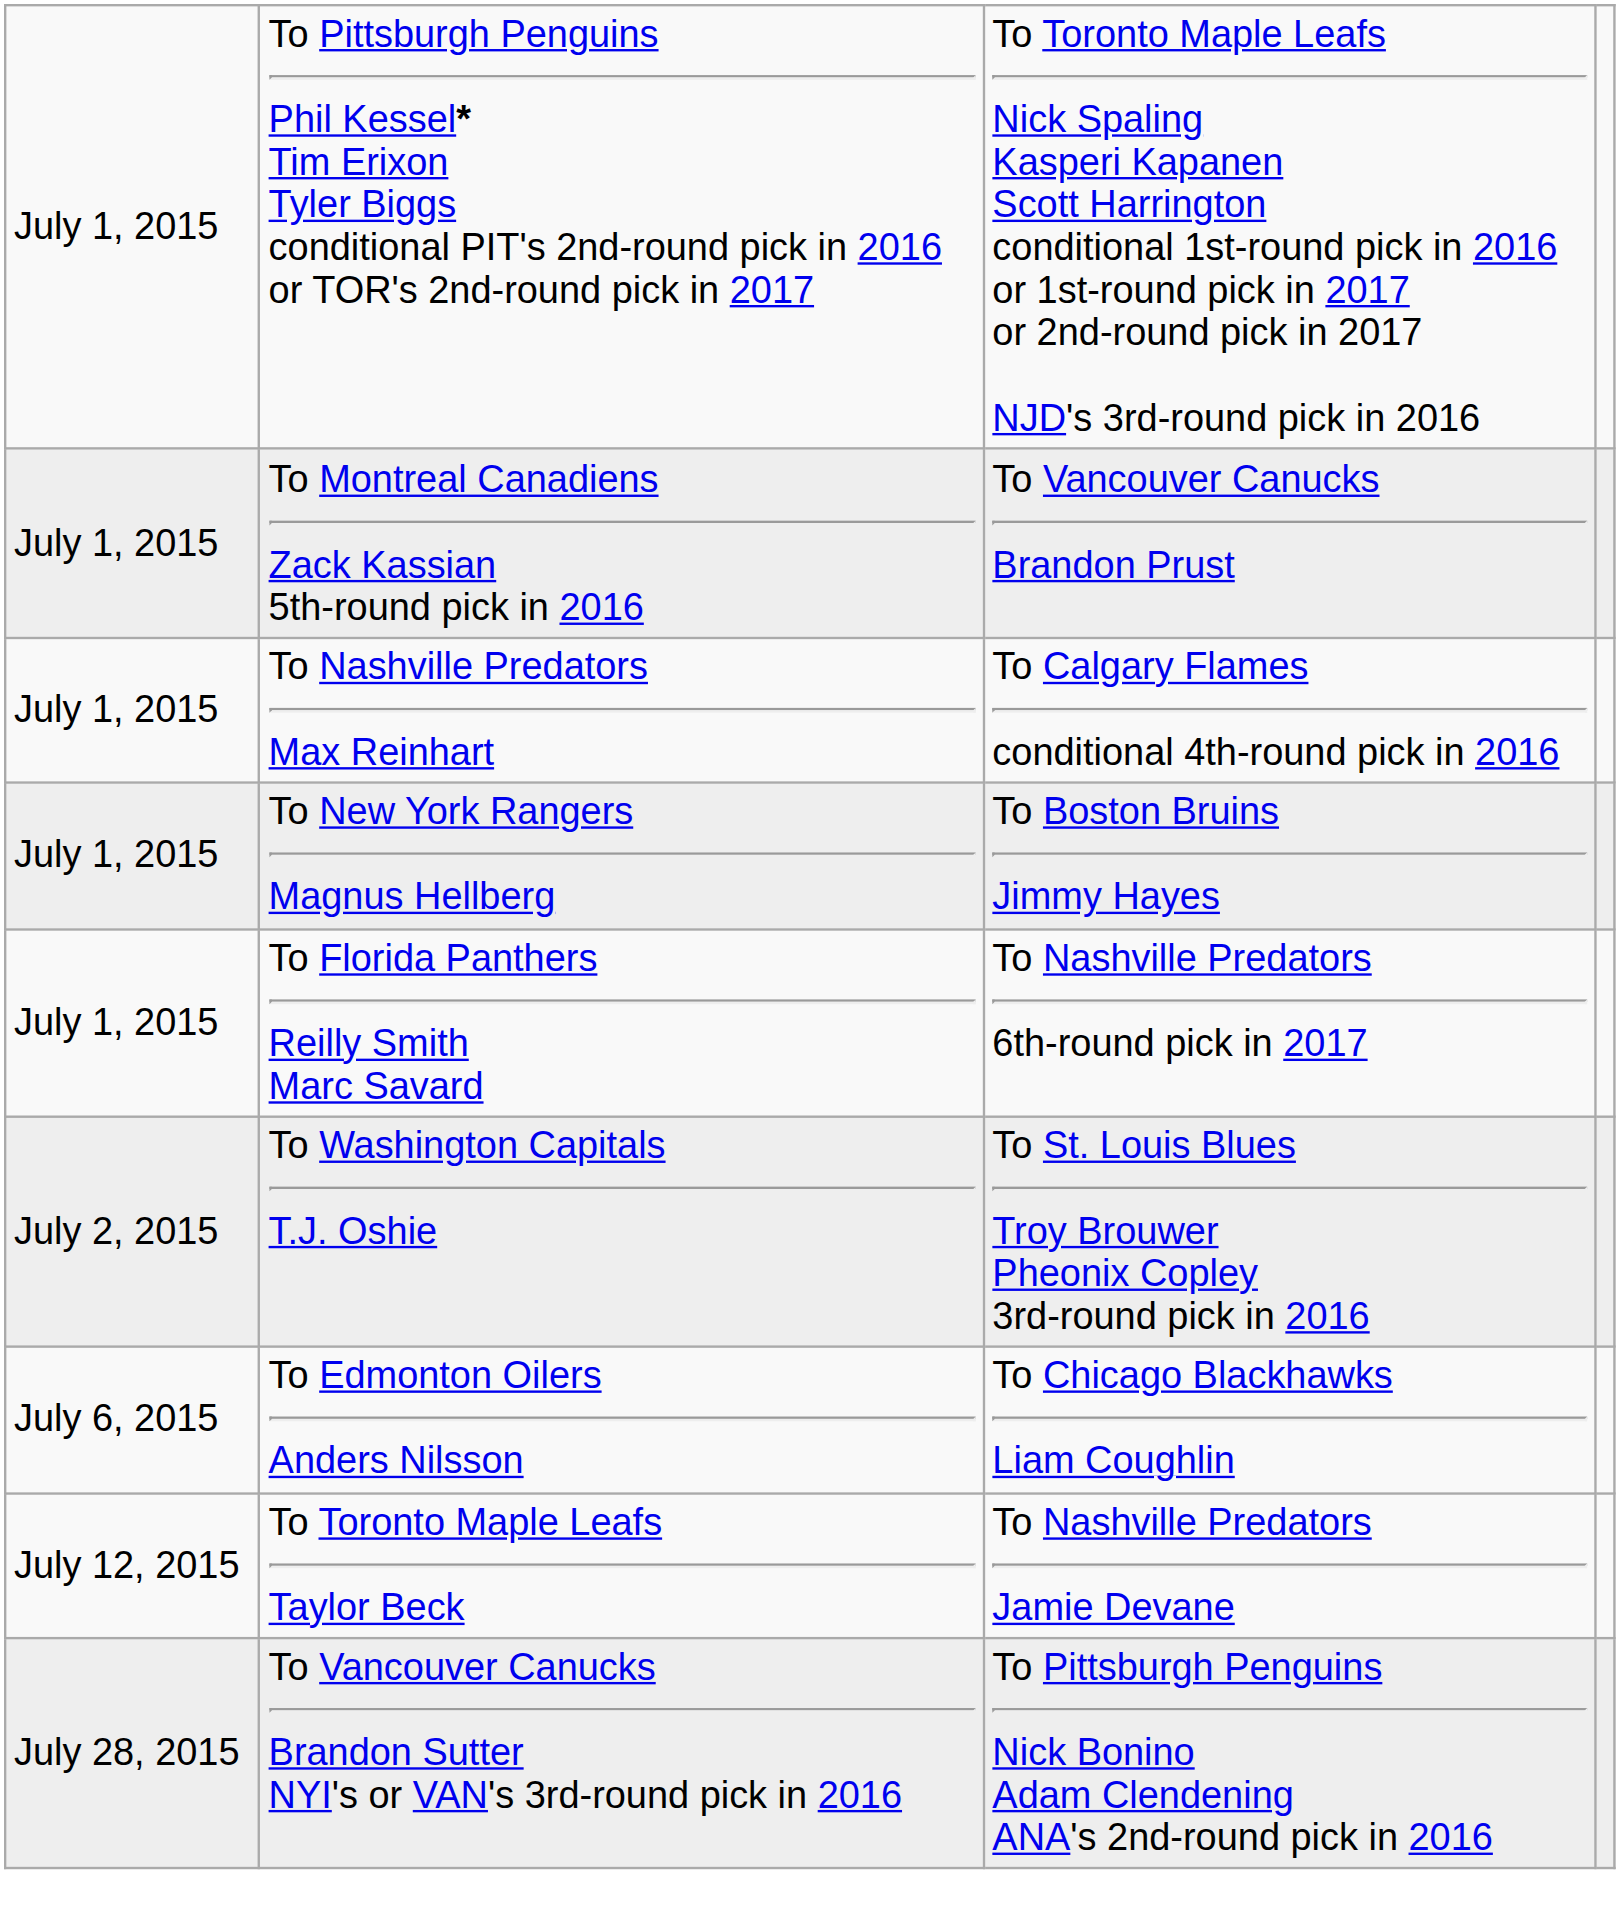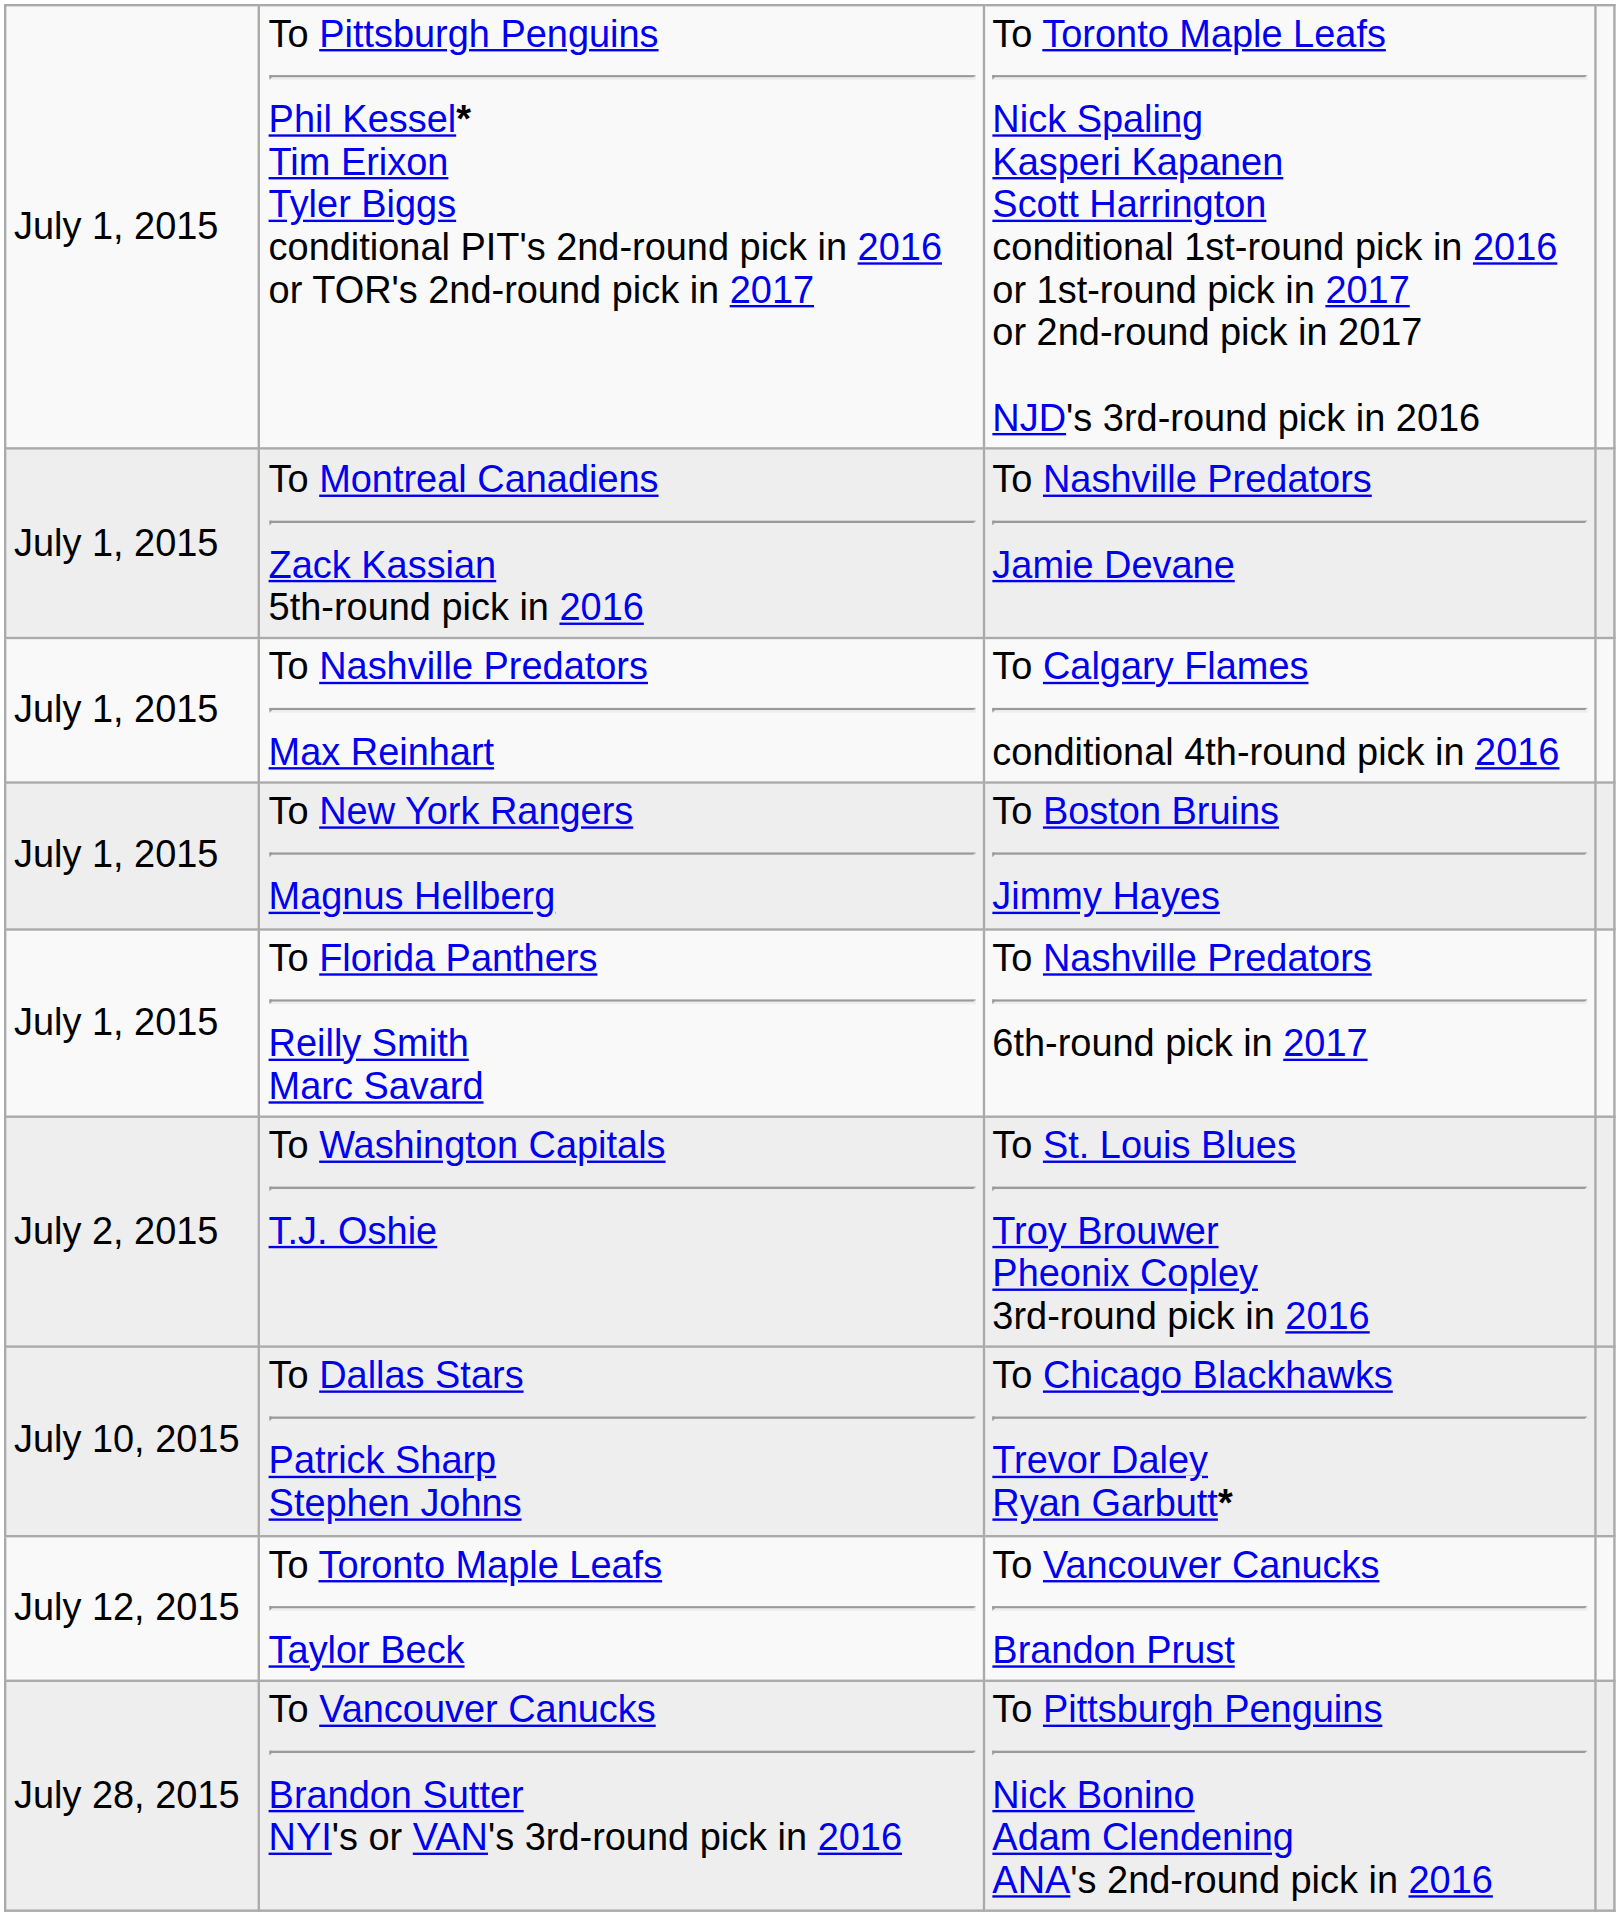To Montreal Canadiens Zack Kassian 5th-round pick in 2016 | column 3: To Vancouver Canucks Brandon Prust -> To Nashville Predators Jamie Devane
- row: July 6, 2015 | To Edmonton Oilers Anders Nilsson | To Chicago Blackhawks Liam Coughlin
+ row: July 10, 2015 | To Dallas Stars Patrick Sharp Stephen Johns | To Chicago Blackhawks Trevor Daley Ryan Garbutt*
To Toronto Maple Leafs Taylor Beck | column 3: To Nashville Predators Jamie Devane -> To Vancouver Canucks Brandon Prust
